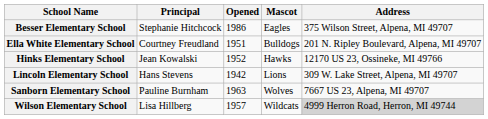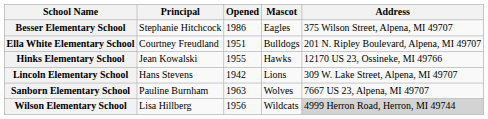Hinks Elementary School | Opened: 1952 -> 1955
Wilson Elementary School | Opened: 1957 -> 1956
